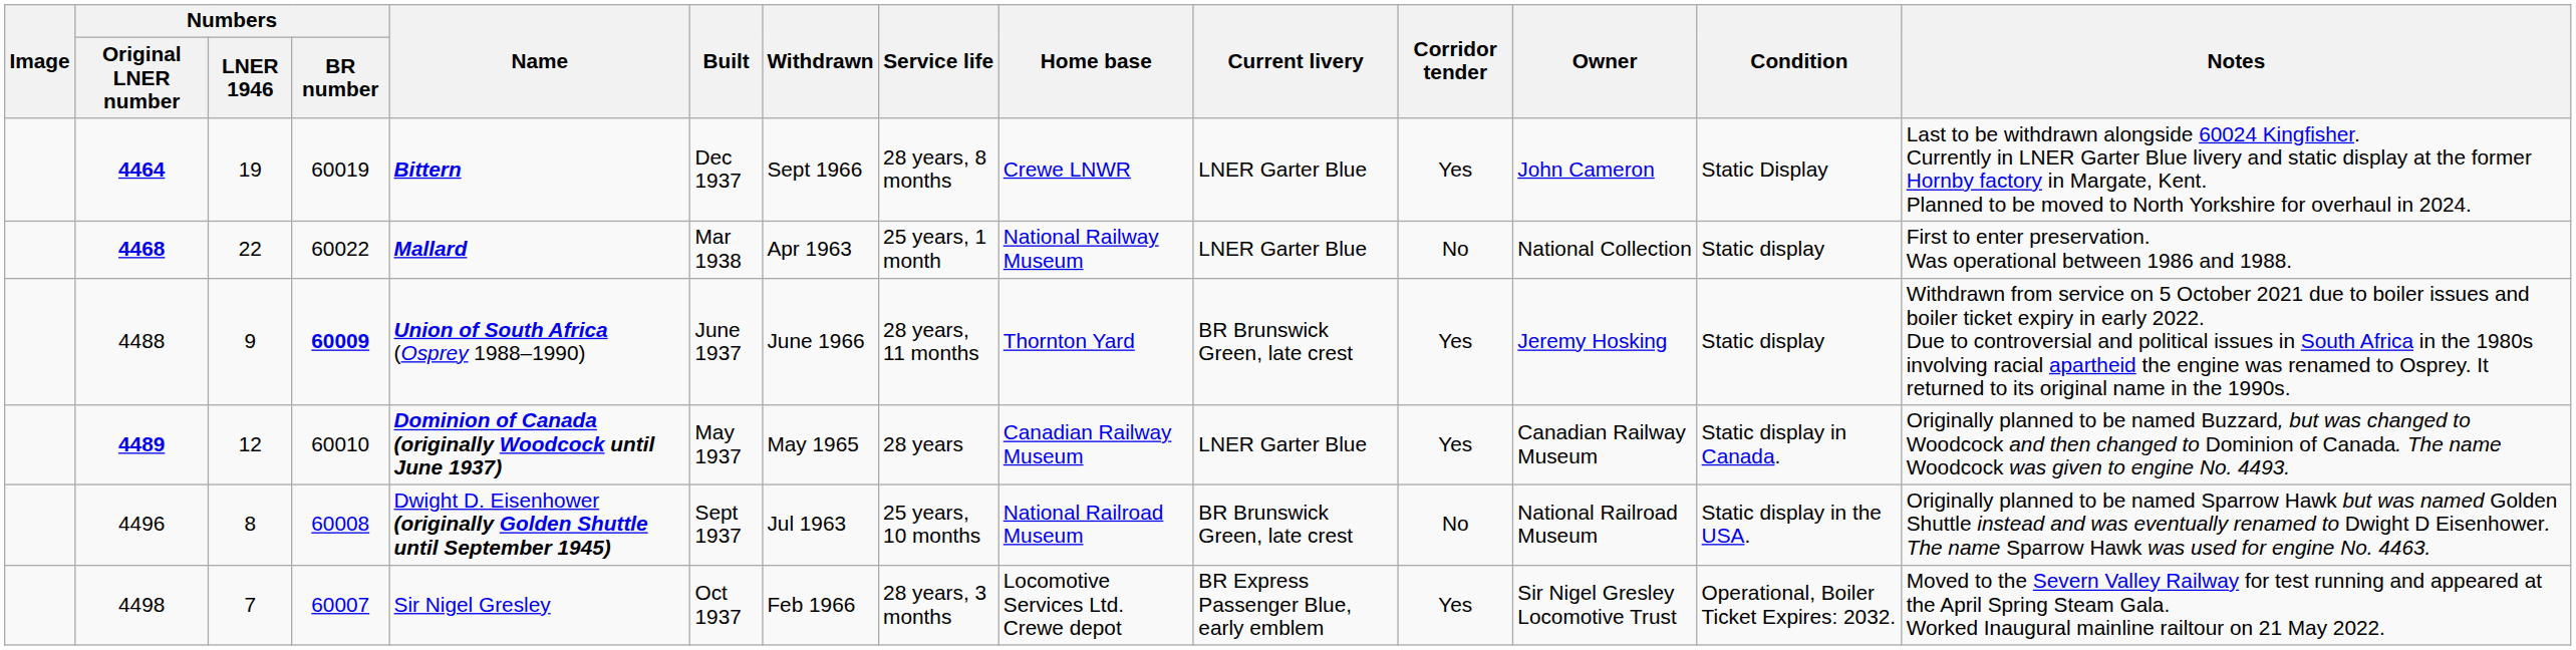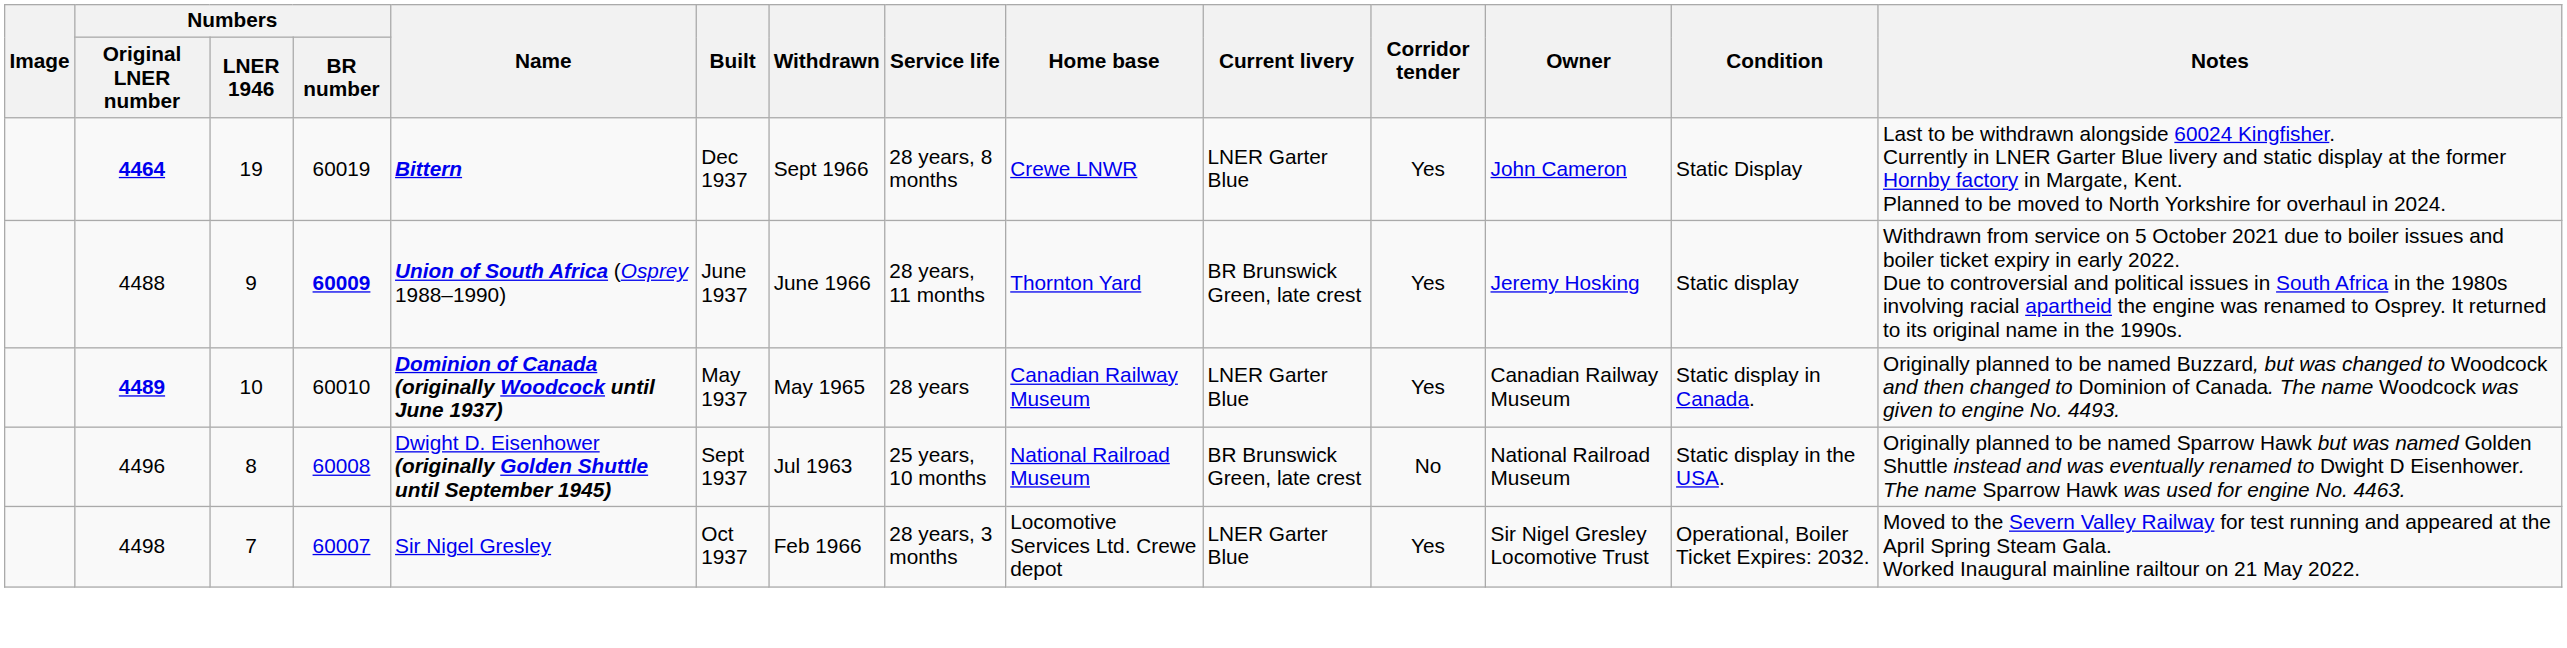- row: 4468 | 22 | 60022 | Mallard | Mar 1938 | Apr 1963 | 25 years, 1 month | National Railway Museum | LNER Garter Blue | No | National Collection | Static display | First to enter preservation. Was operational between 1986 and 1988.
4489 | Numbers / LNER 1946: 12 -> 10
4498 | Current livery: BR Express Passenger Blue, early emblem -> LNER Garter Blue
